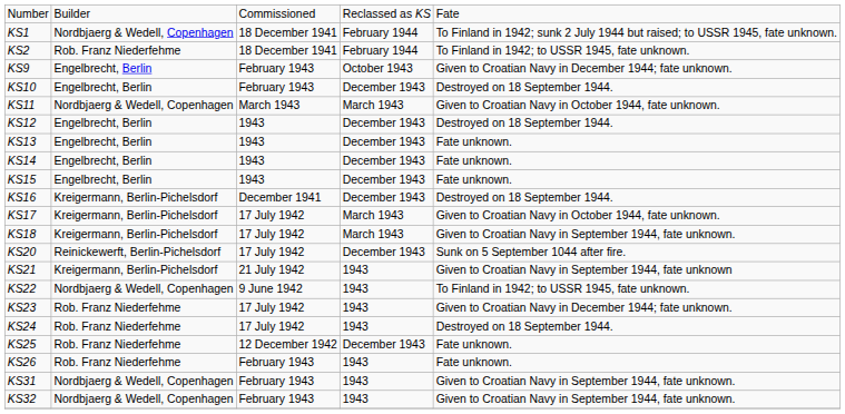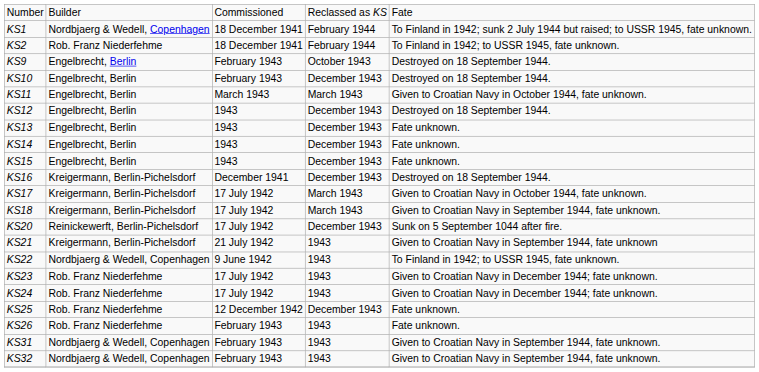KS9 | column 5: Given to Croatian Navy in December 1944; fate unknown. -> Destroyed on 18 September 1944.
KS11 | column 2: Nordbjaerg & Wedell, Copenhagen -> Engelbrecht, Berlin
KS24 | column 5: Destroyed on 18 September 1944. -> Given to Croatian Navy in December 1944; fate unknown.
